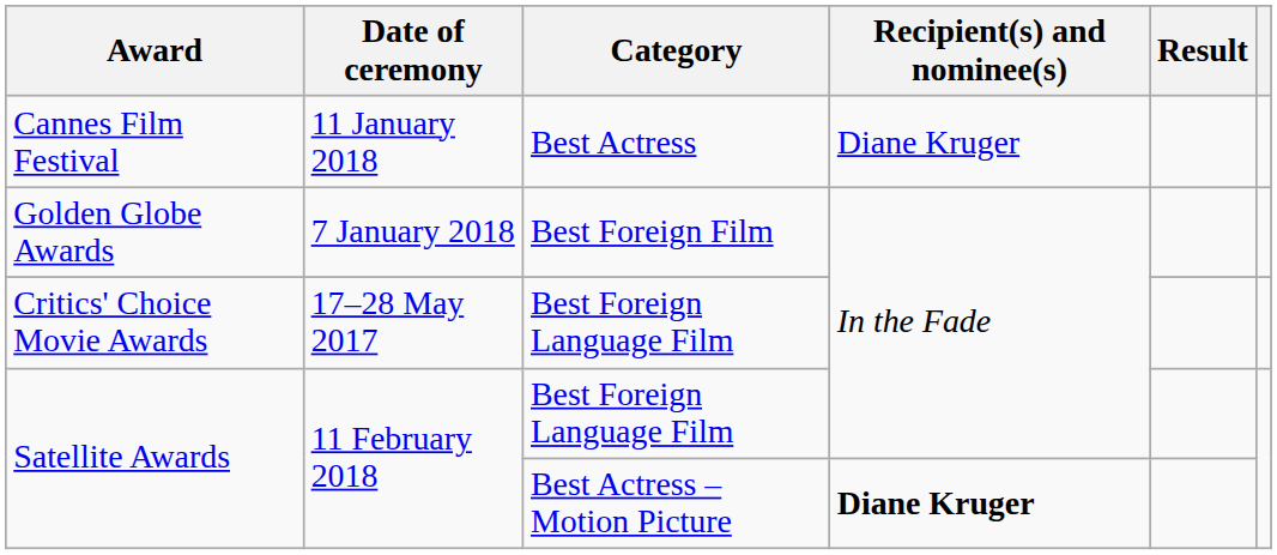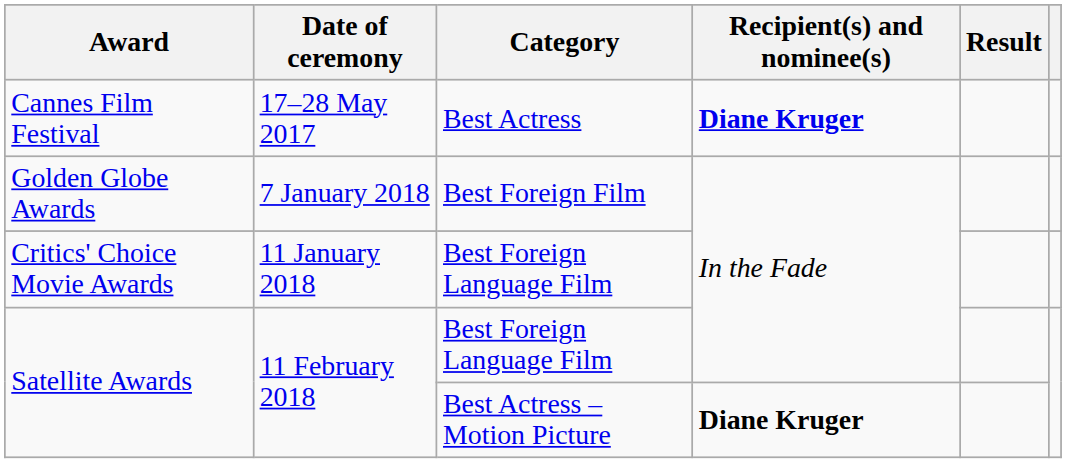Cannes Film Festival | Date of ceremony: 11 January 2018 -> 17–28 May 2017
Cannes Film Festival | Recipient(s) and nominee(s): normal -> bold
Critics' Choice Movie Awards | Date of ceremony: 17–28 May 2017 -> 11 January 2018
